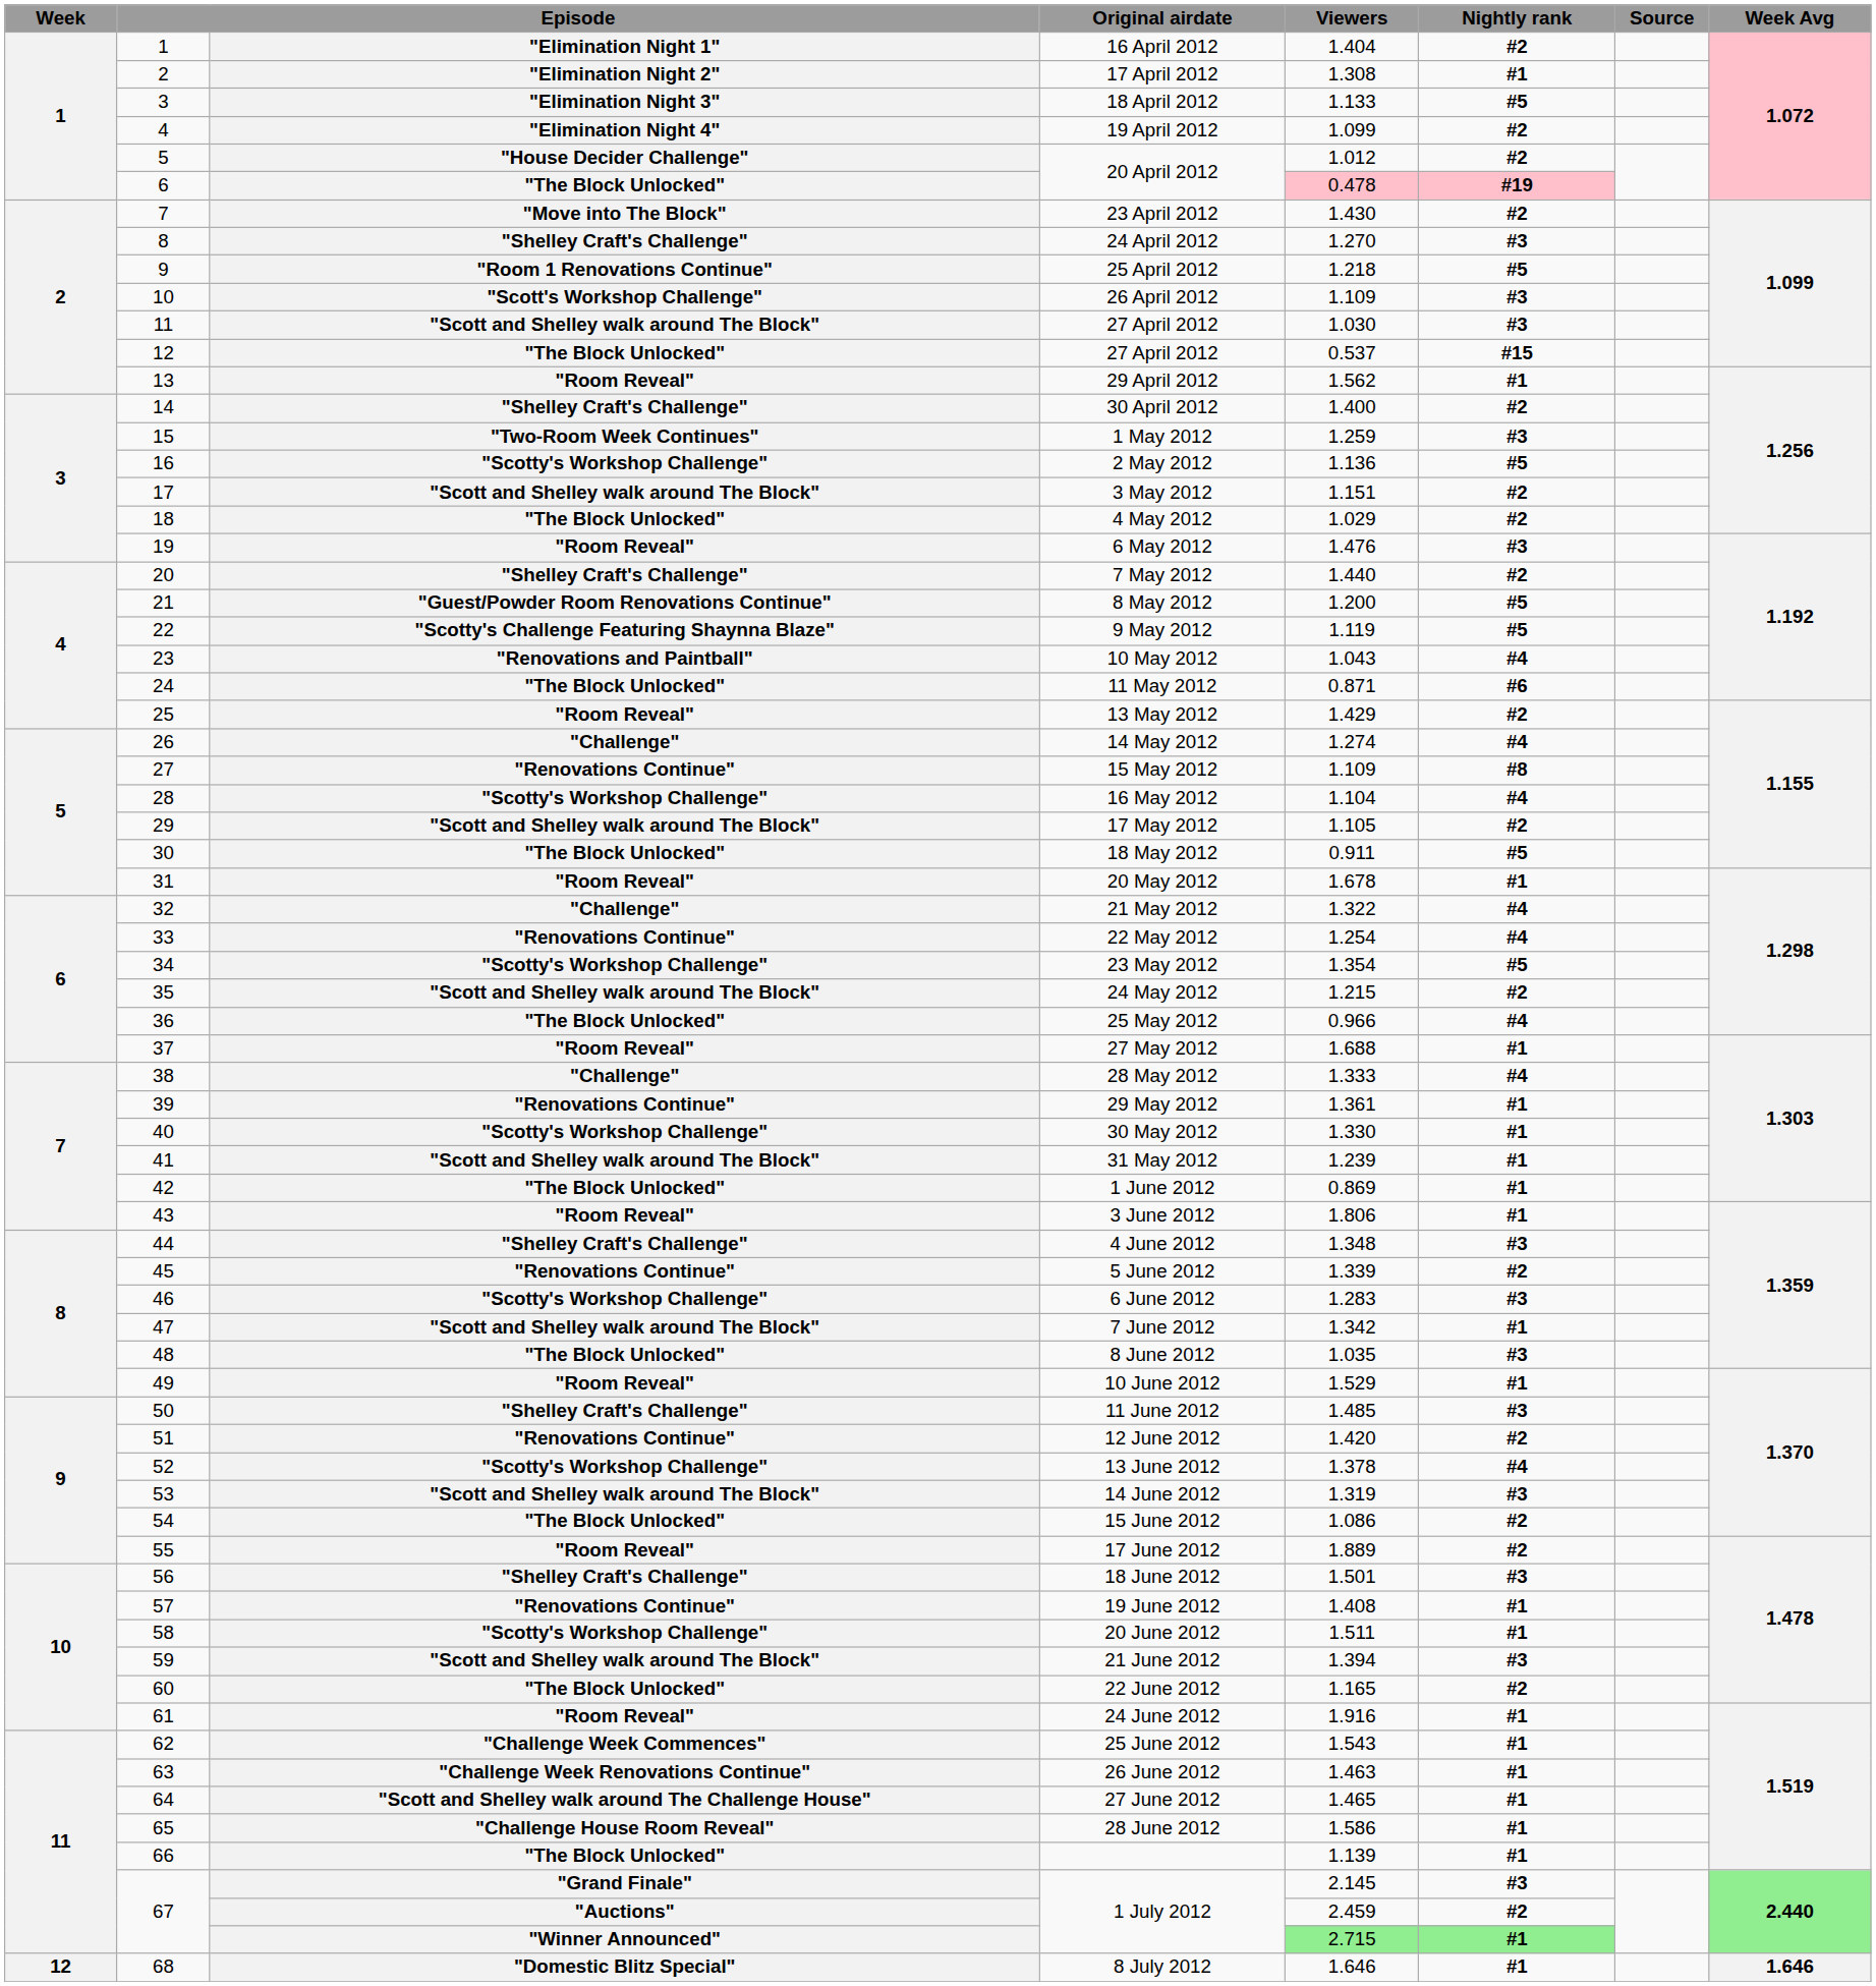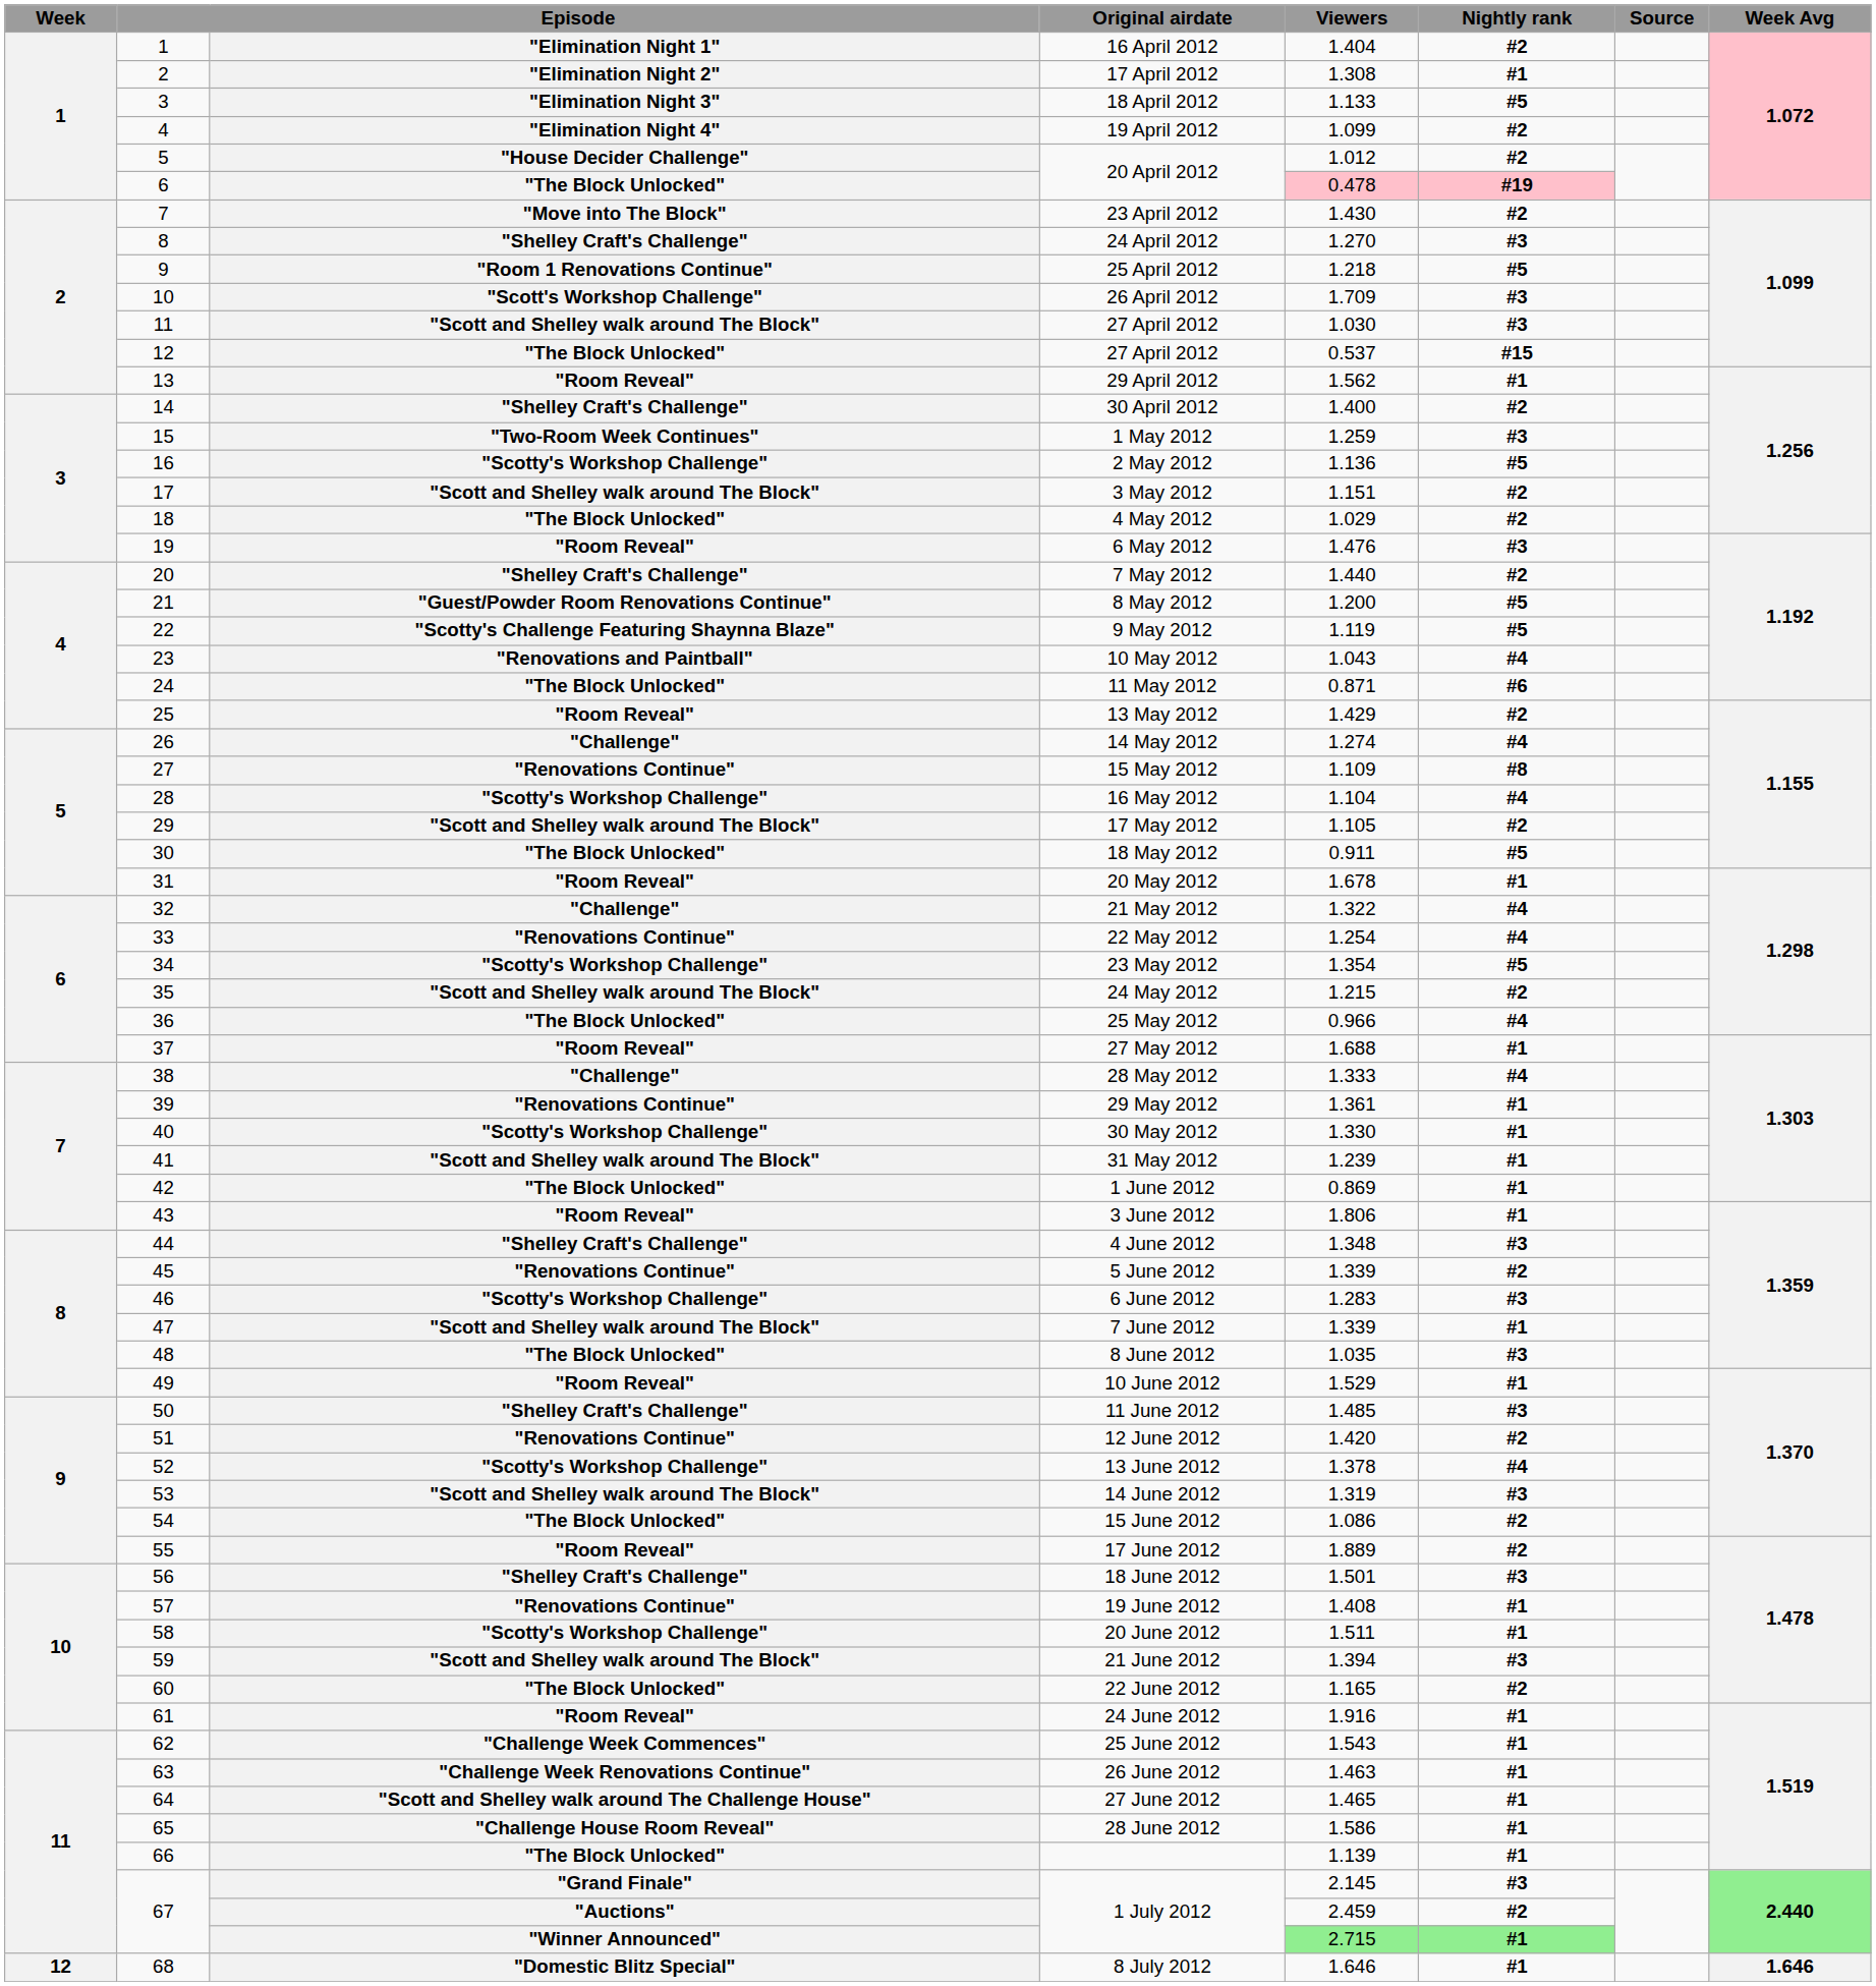26 April 2012 | Viewers: 1.109 -> 1.709
7 June 2012 | Viewers: 1.342 -> 1.339
